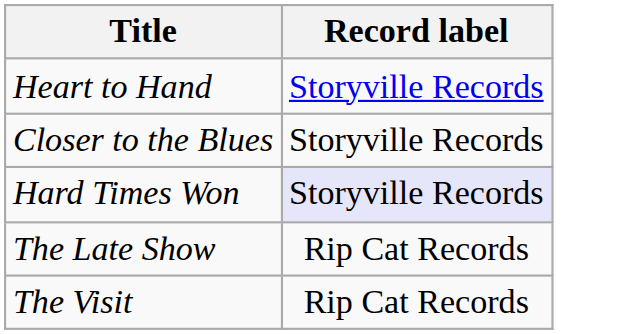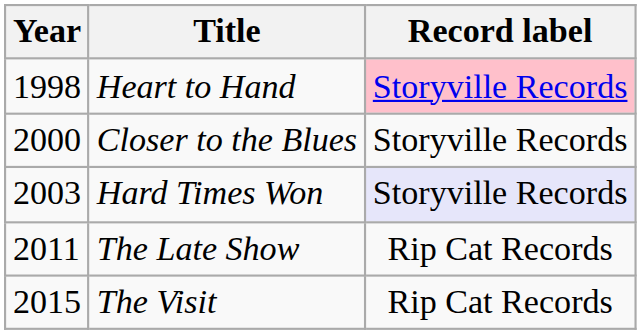+ column: Year | 1998 | 2000 | 2003 | 2011 | 2015
Heart to Hand | Record label: no background -> pink background
